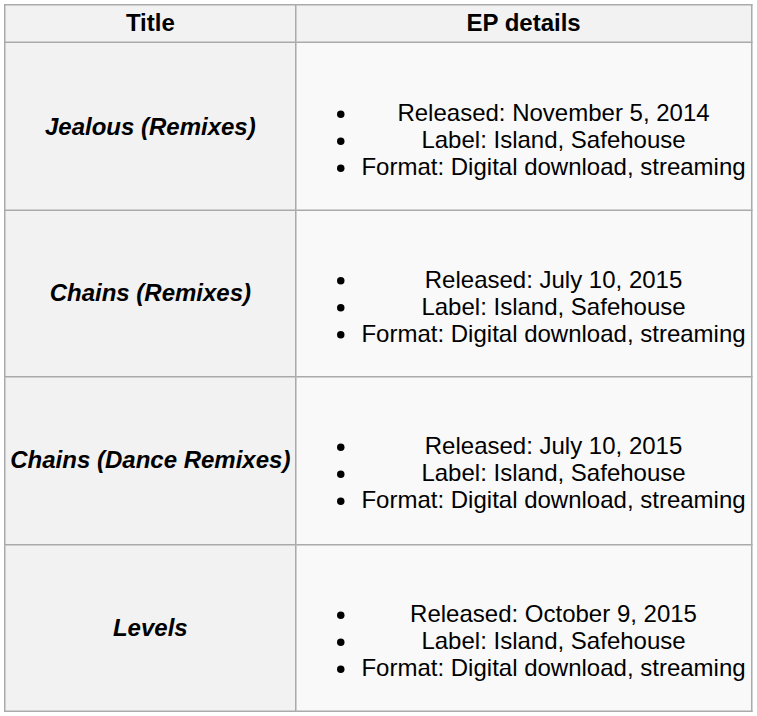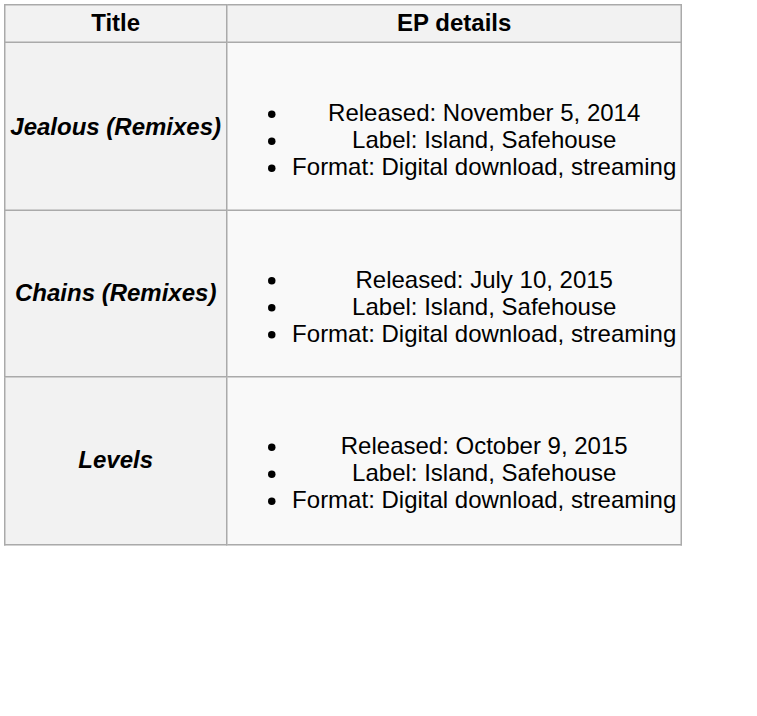- row: Chains (Dance Remixes) | Released: July 10, 2015 Label: Island, Safehouse Format: Digital download, streaming
